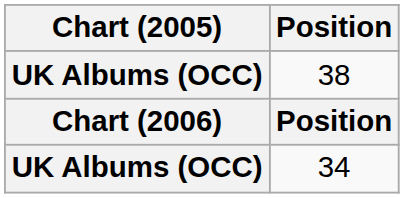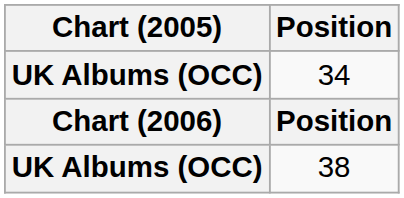rows swapped: 34 <-> 38
